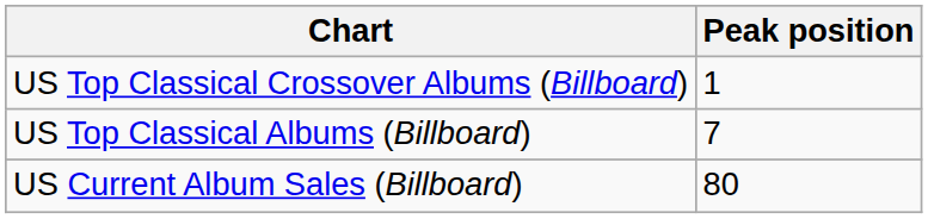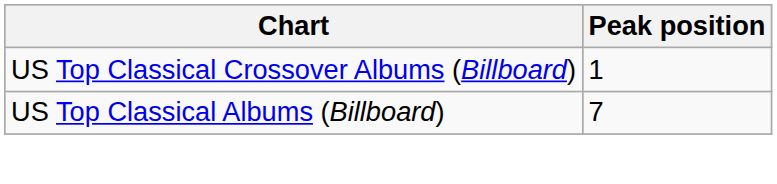- row: US Current Album Sales (Billboard) | 80
